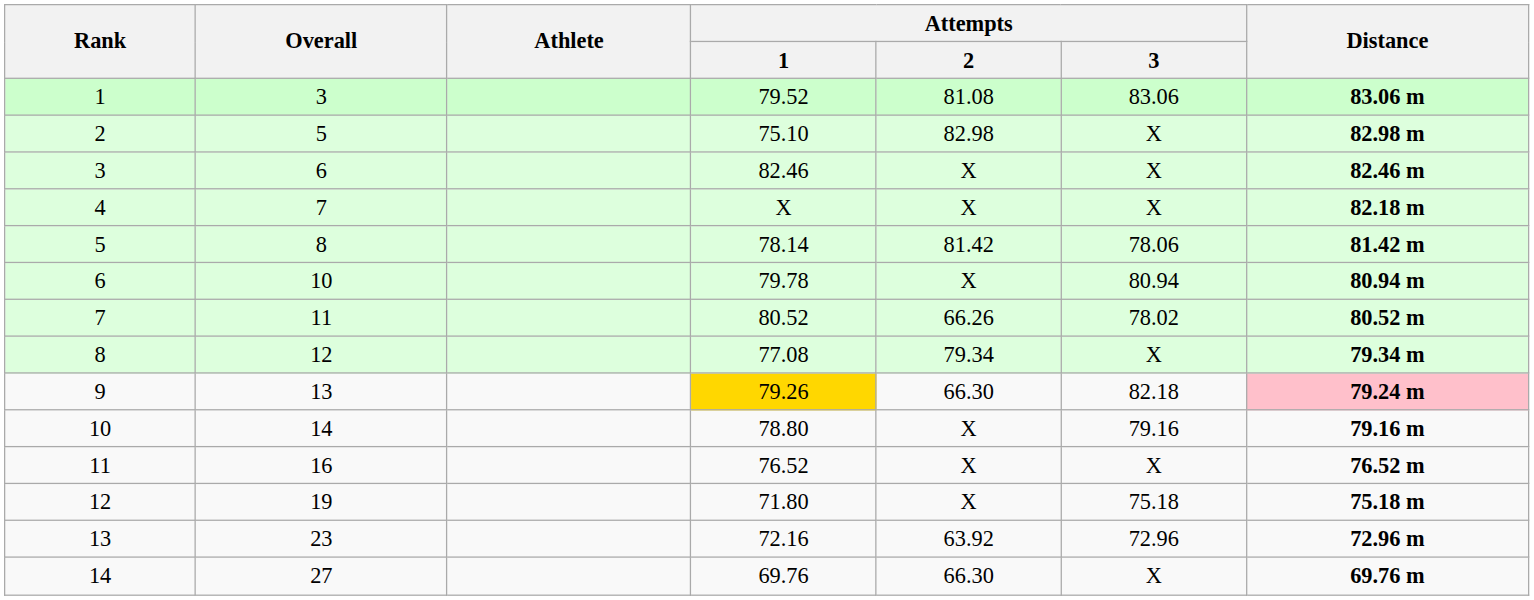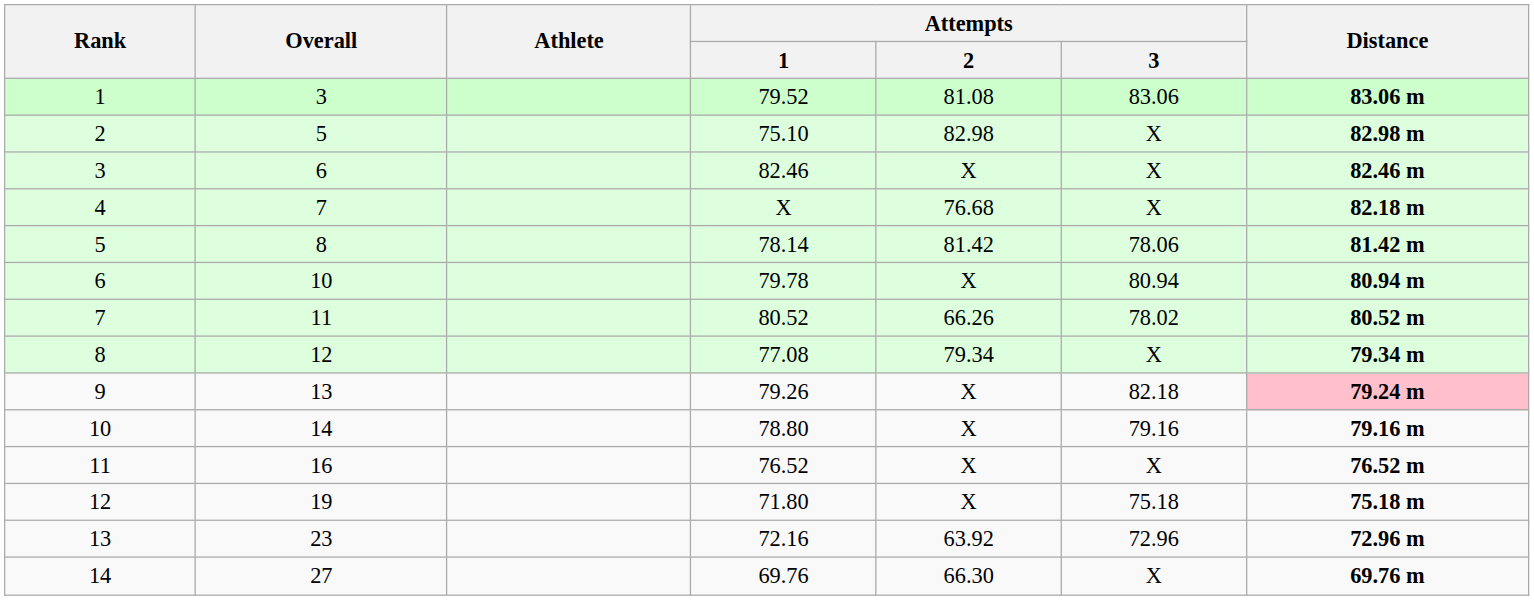4 | Attempts / 2: X -> 76.68
9 | Attempts / 1: gold background -> no background
9 | Attempts / 2: 66.30 -> X
